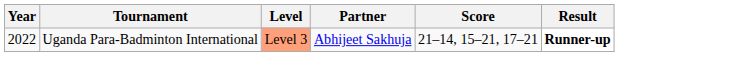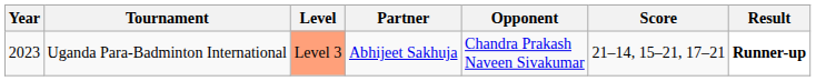+ column: Opponent | Chandra Prakash Naveen Sivakumar
Uganda Para-Badminton International | Year: 2022 -> 2023
